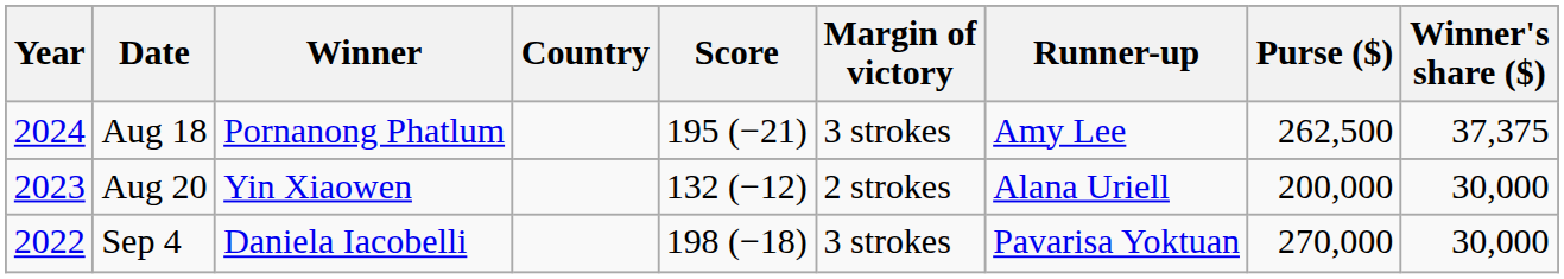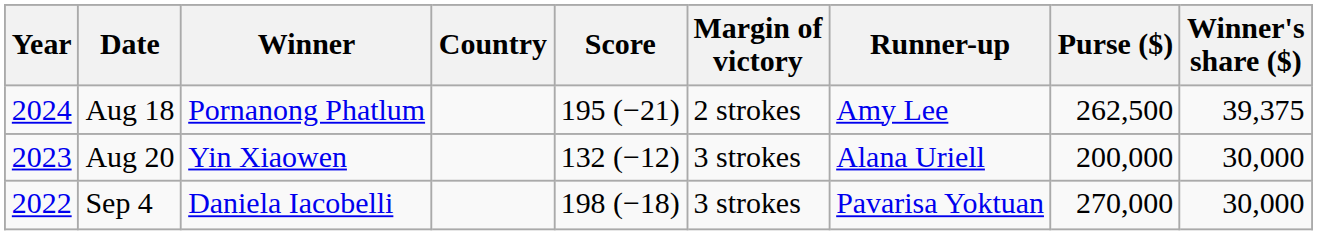Aug 18 | Margin of victory: 3 strokes -> 2 strokes
Aug 18 | Winner's share ($): 37,375 -> 39,375
Aug 20 | Margin of victory: 2 strokes -> 3 strokes
